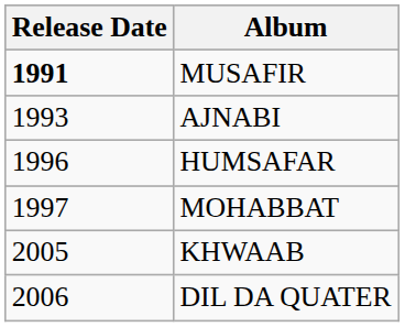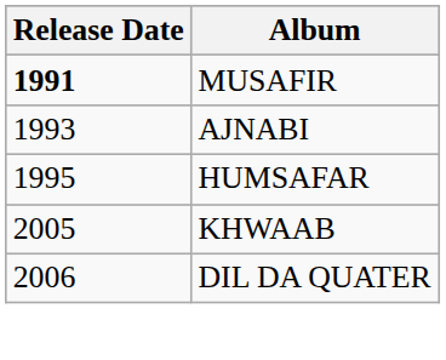HUMSAFAR | Release Date: 1996 -> 1995
- row: 1997 | MOHABBAT
